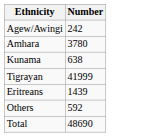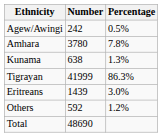+ column: Percentage | 0.5% | 7.8% | 1.3% | 86.3% | 3.0% | 1.2%
